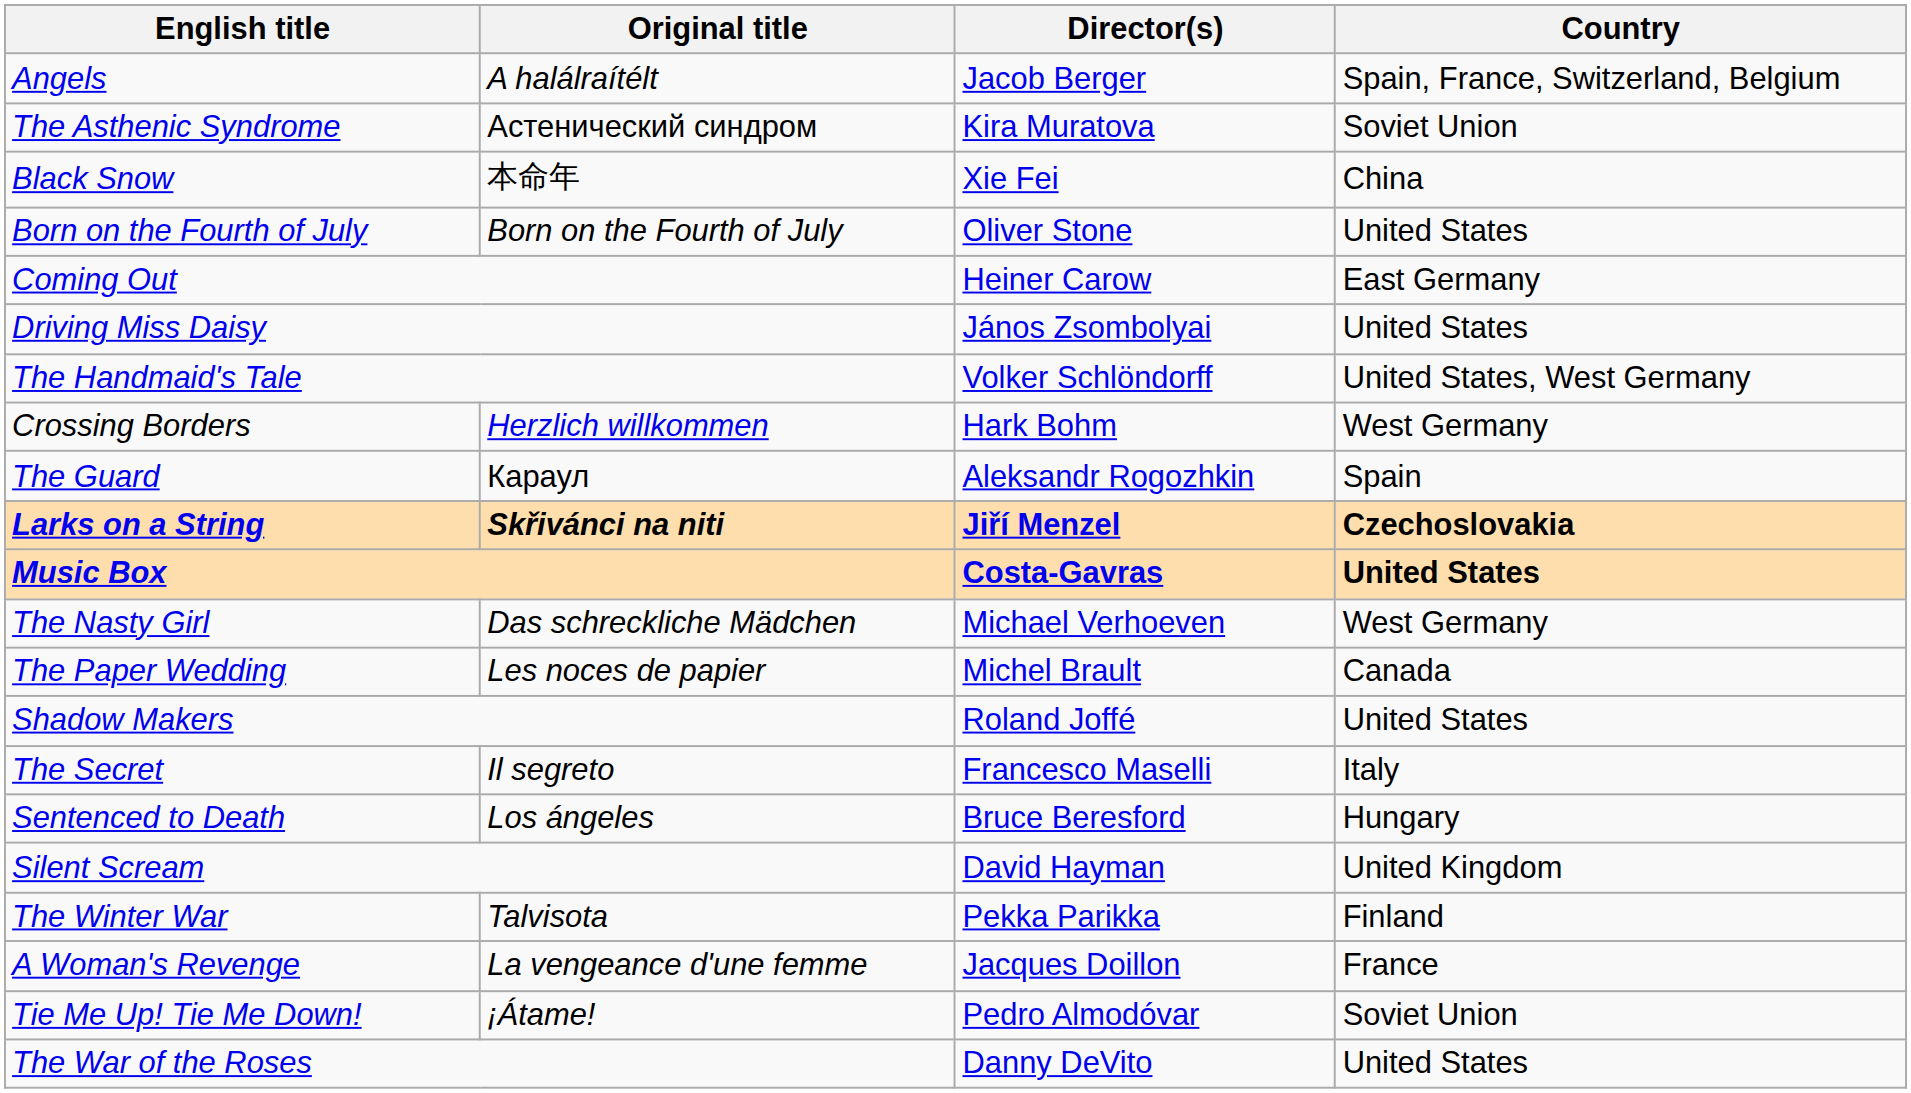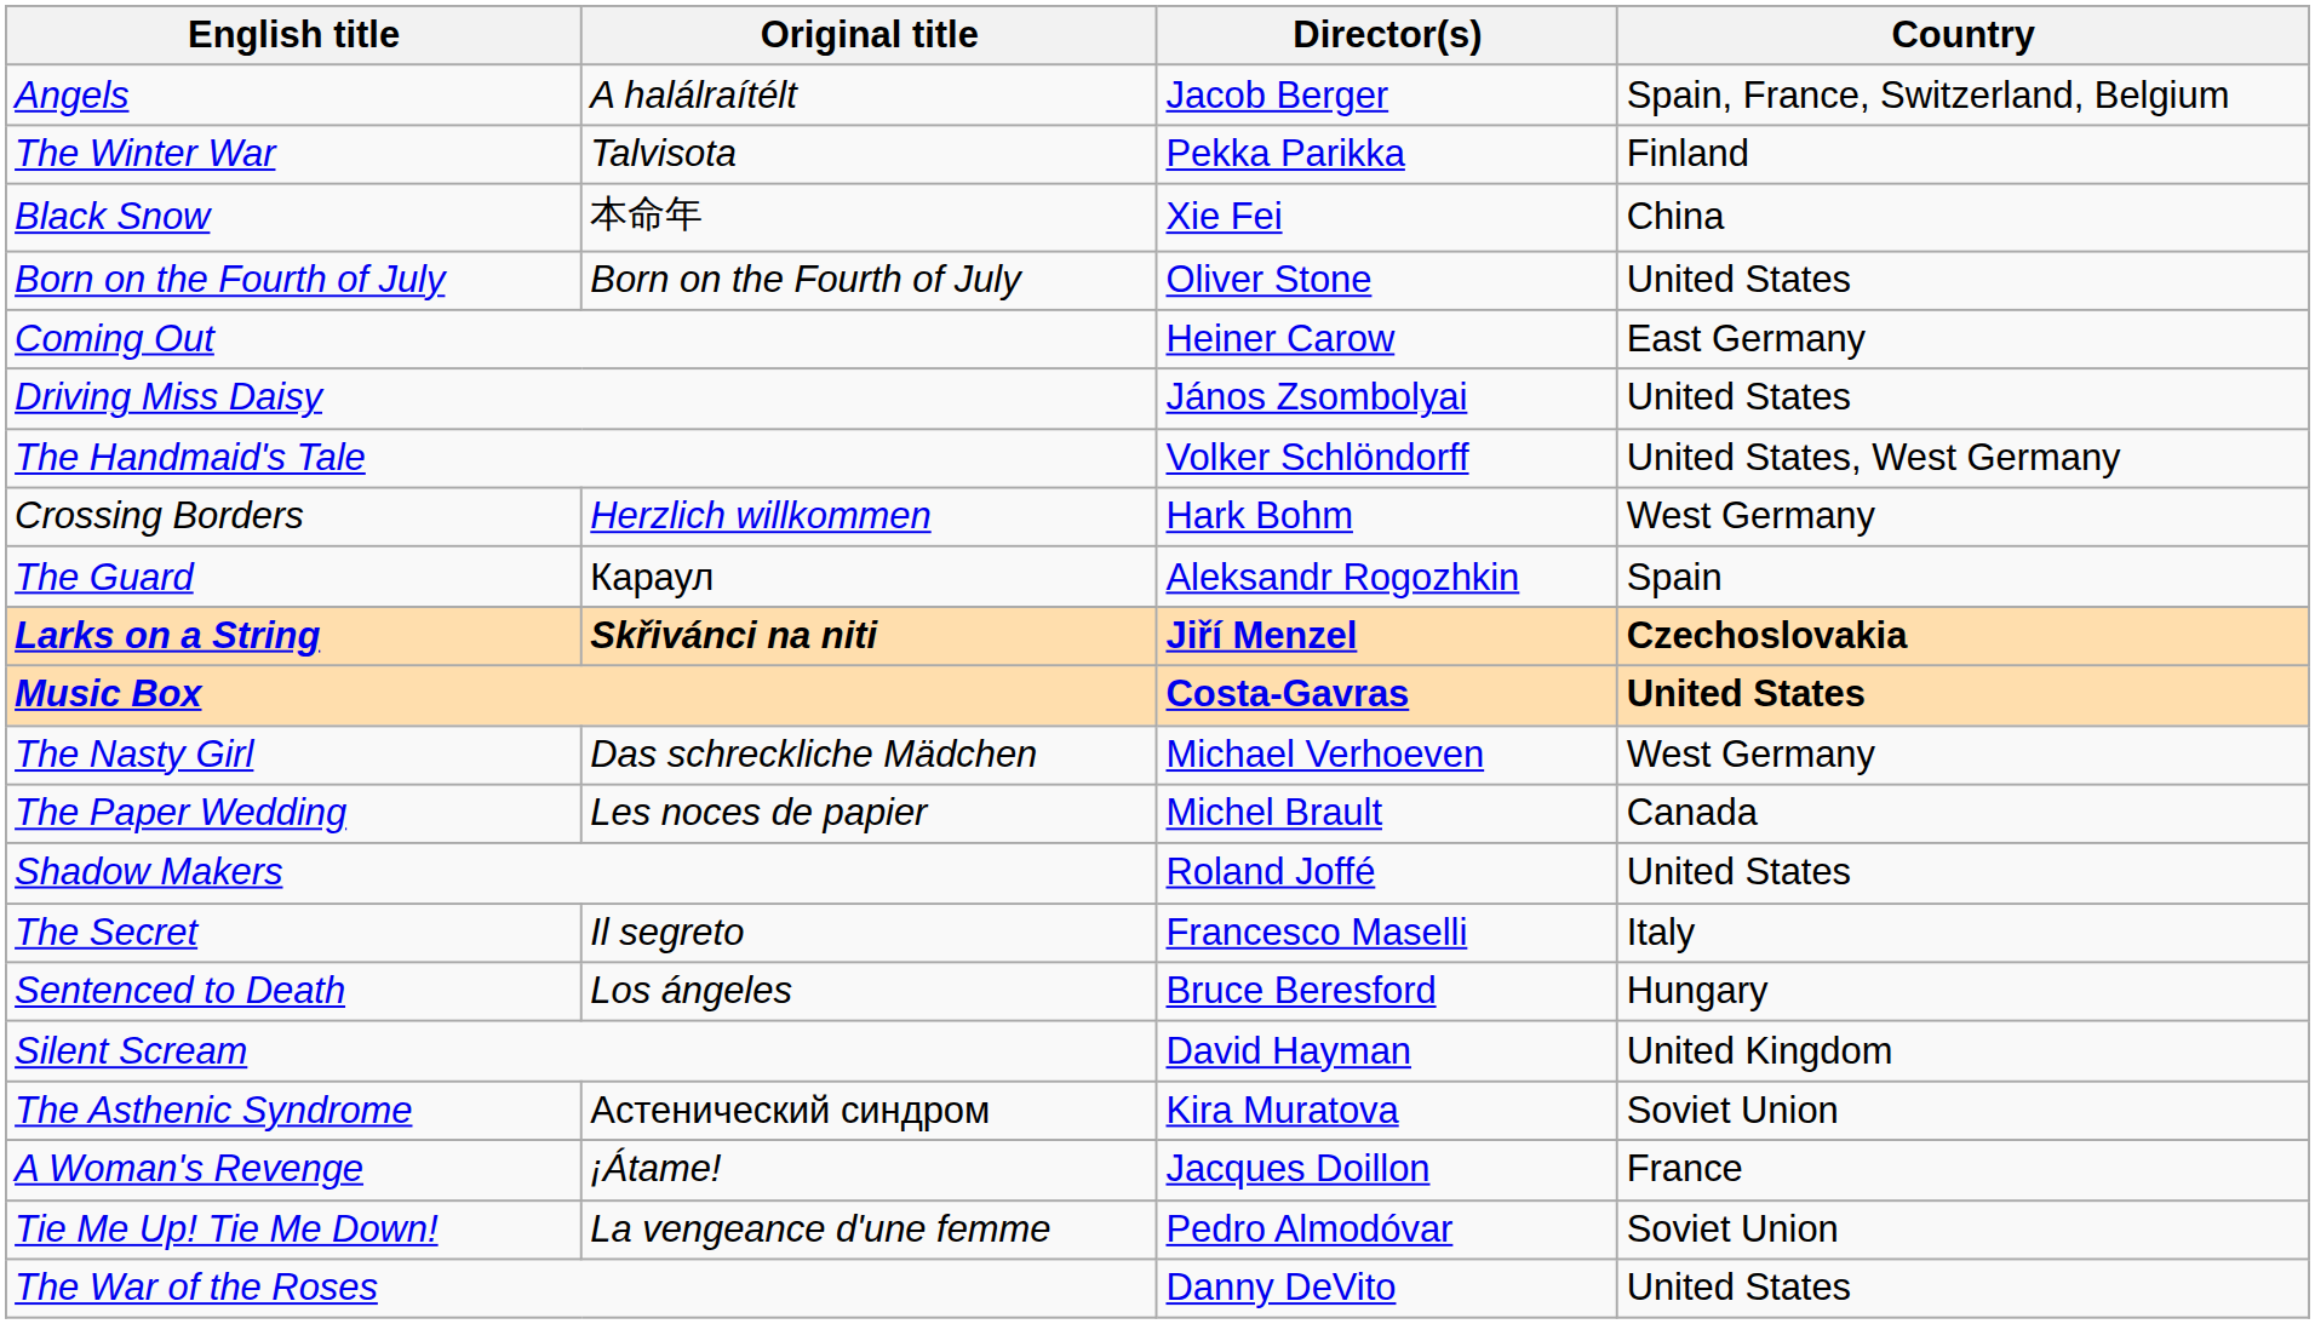rows swapped: The Asthenic Syndrome <-> The Winter War
A Woman's Revenge | Original title: La vengeance d'une femme -> ¡Átame!
Tie Me Up! Tie Me Down! | Original title: ¡Átame! -> La vengeance d'une femme
